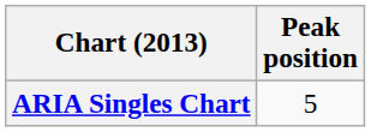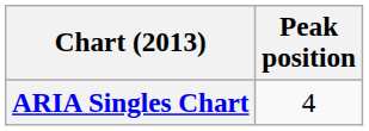ARIA Singles Chart | Peak position: 5 -> 4
